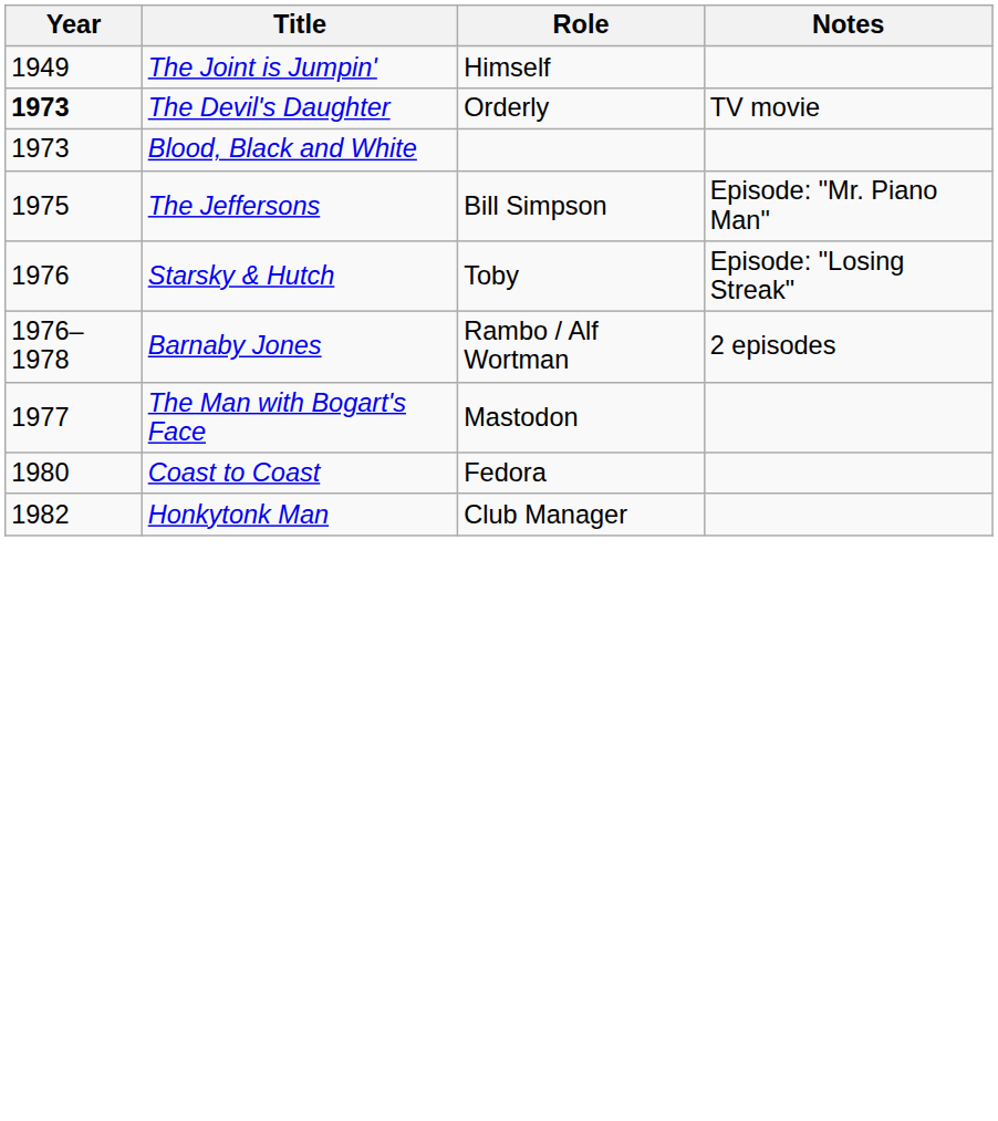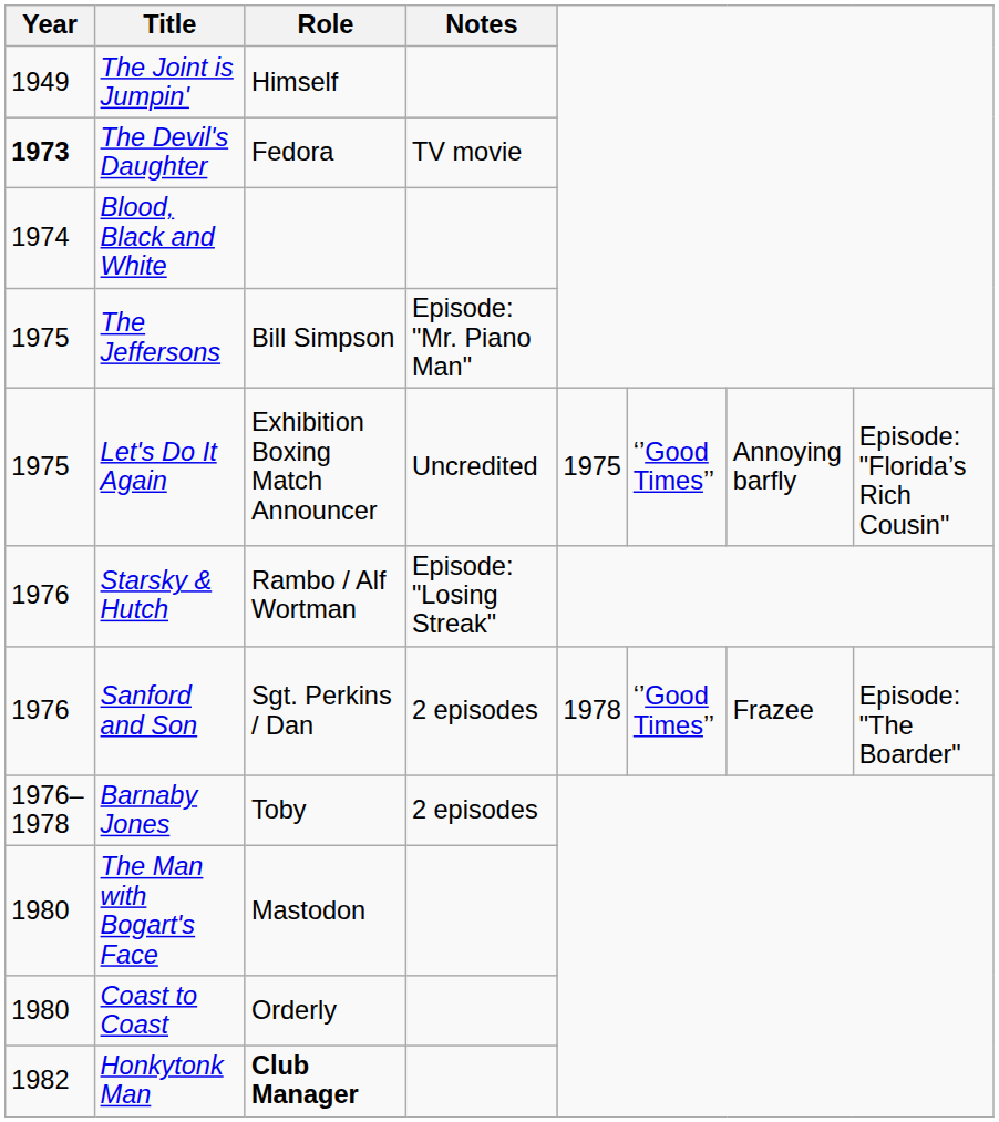The Devil's Daughter | Role: Orderly -> Fedora
Blood, Black and White | Year: 1973 -> 1974
+ row: 1975 | Let's Do It Again | Exhibition Boxing Match Announcer | Uncredited | 1975 | ‘’Good Times’’ | Annoying barfly | Episode: "Florida’s Rich Cousin"
Starsky & Hutch | Role: Toby -> Rambo / Alf Wortman
+ row: 1976 | Sanford and Son | Sgt. Perkins / Dan | 2 episodes | 1978 | ‘’Good Times’’ | Frazee | Episode: "The Boarder"
Barnaby Jones | Role: Rambo / Alf Wortman -> Toby
The Man with Bogart's Face | Year: 1977 -> 1980
Coast to Coast | Role: Fedora -> Orderly
Honkytonk Man | Role: normal -> bold
